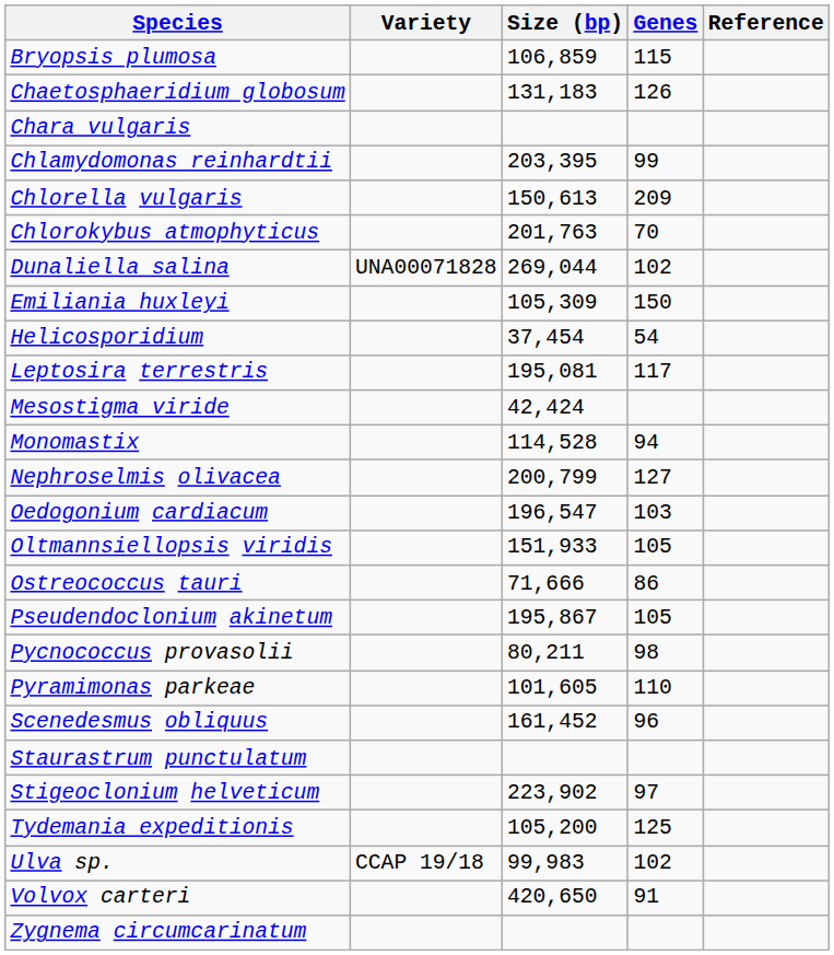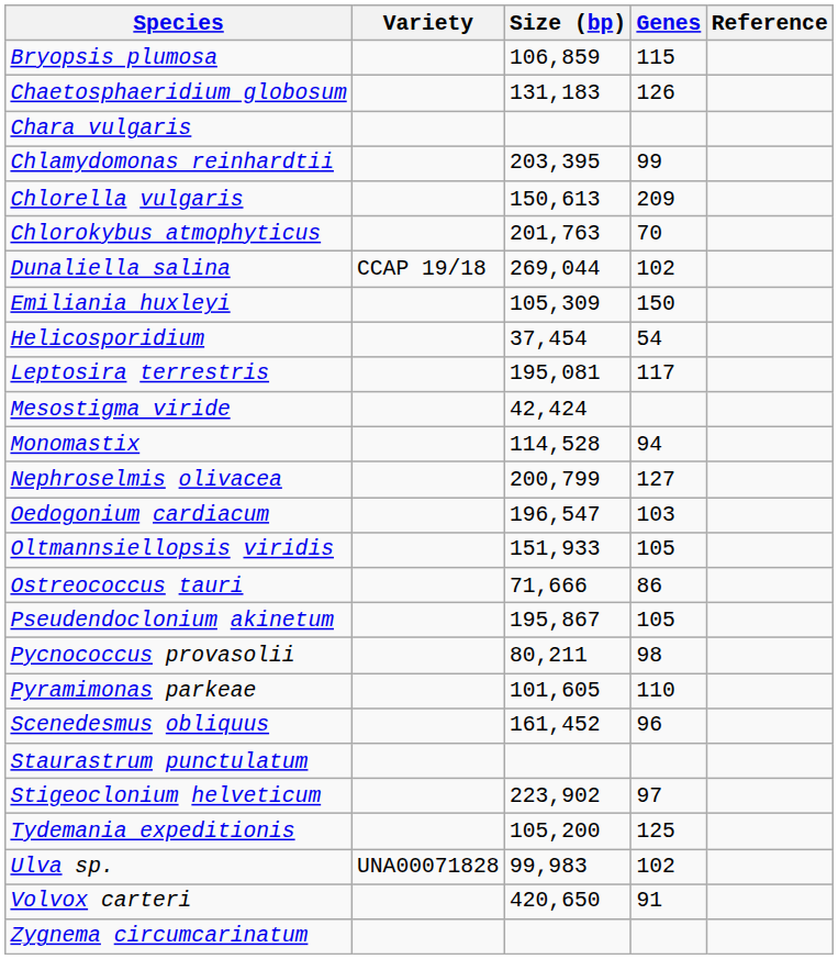Dunaliella salina | Variety: UNA00071828 -> CCAP 19/18
Ulva sp. | Variety: CCAP 19/18 -> UNA00071828
